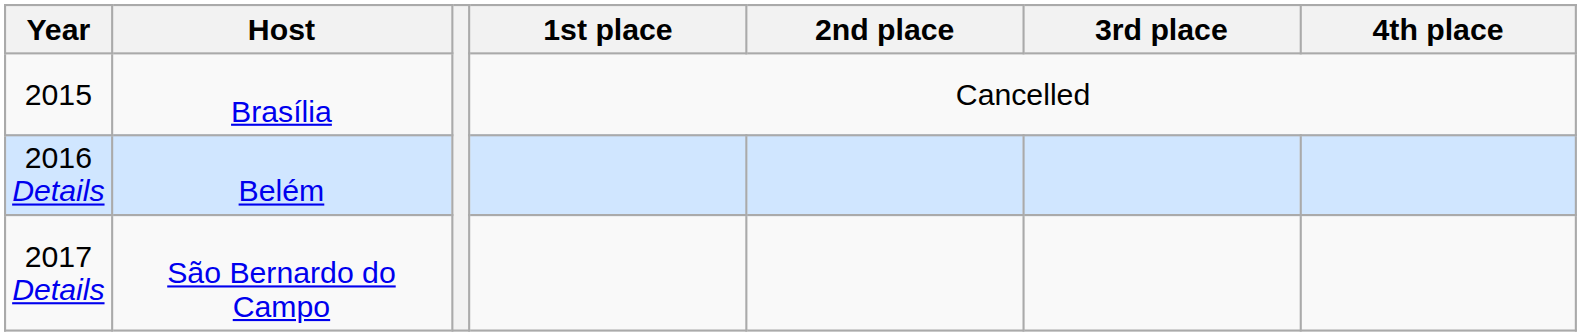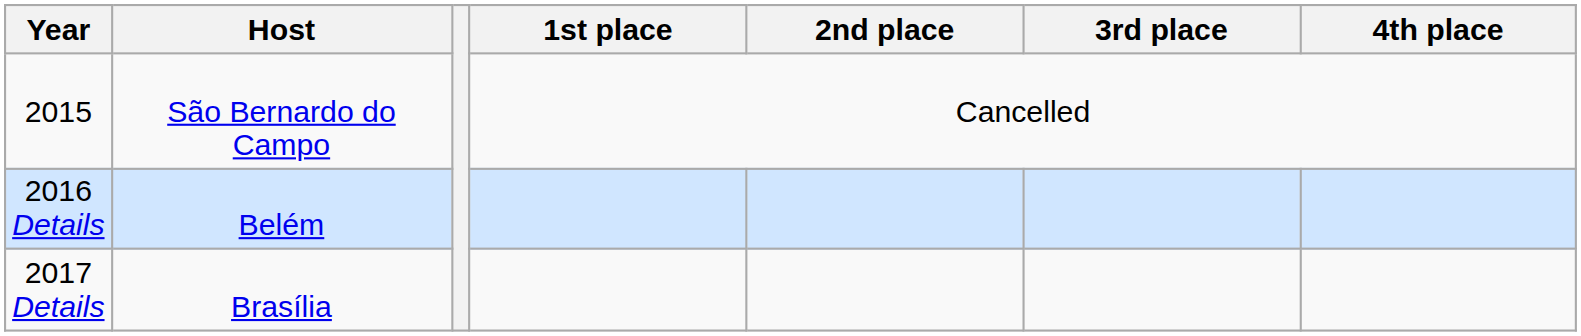2015 | Host: Brasília -> São Bernardo do Campo
2017 Details | Host: São Bernardo do Campo -> Brasília
